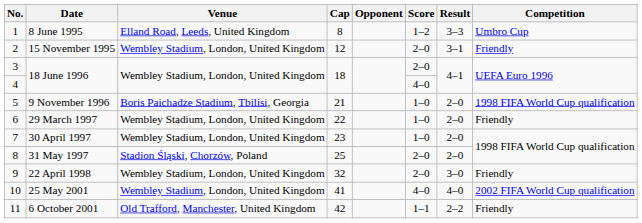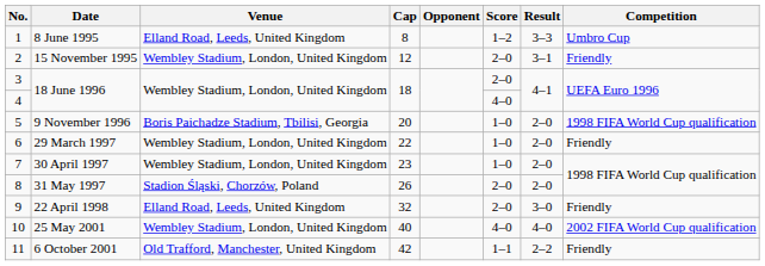9 November 1996 | Cap: 21 -> 20
31 May 1997 | Cap: 25 -> 26
22 April 1998 | Venue: Wembley Stadium, London, United Kingdom -> Elland Road, Leeds, United Kingdom
25 May 2001 | Cap: 41 -> 40
